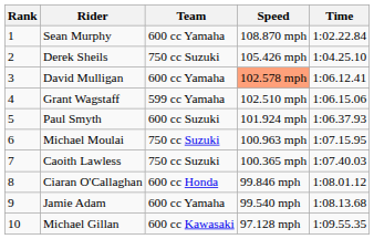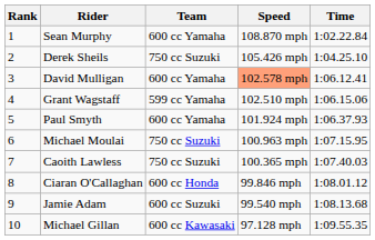Paul Smyth | Team: 600 cc Suzuki -> 600 cc Yamaha
Jamie Adam | Team: 600 cc Yamaha -> 600 cc Suzuki
